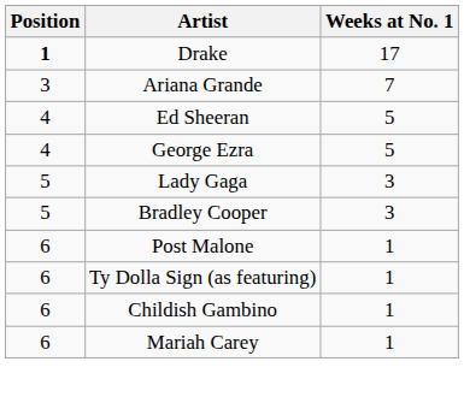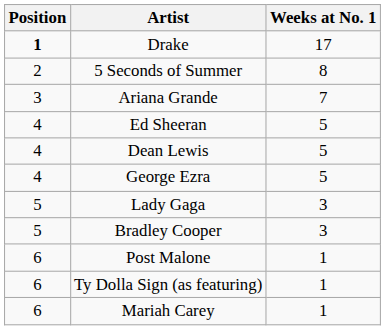+ row: 2 | 5 Seconds of Summer | 8
+ row: 4 | Dean Lewis | 5
- row: 6 | Childish Gambino | 1
